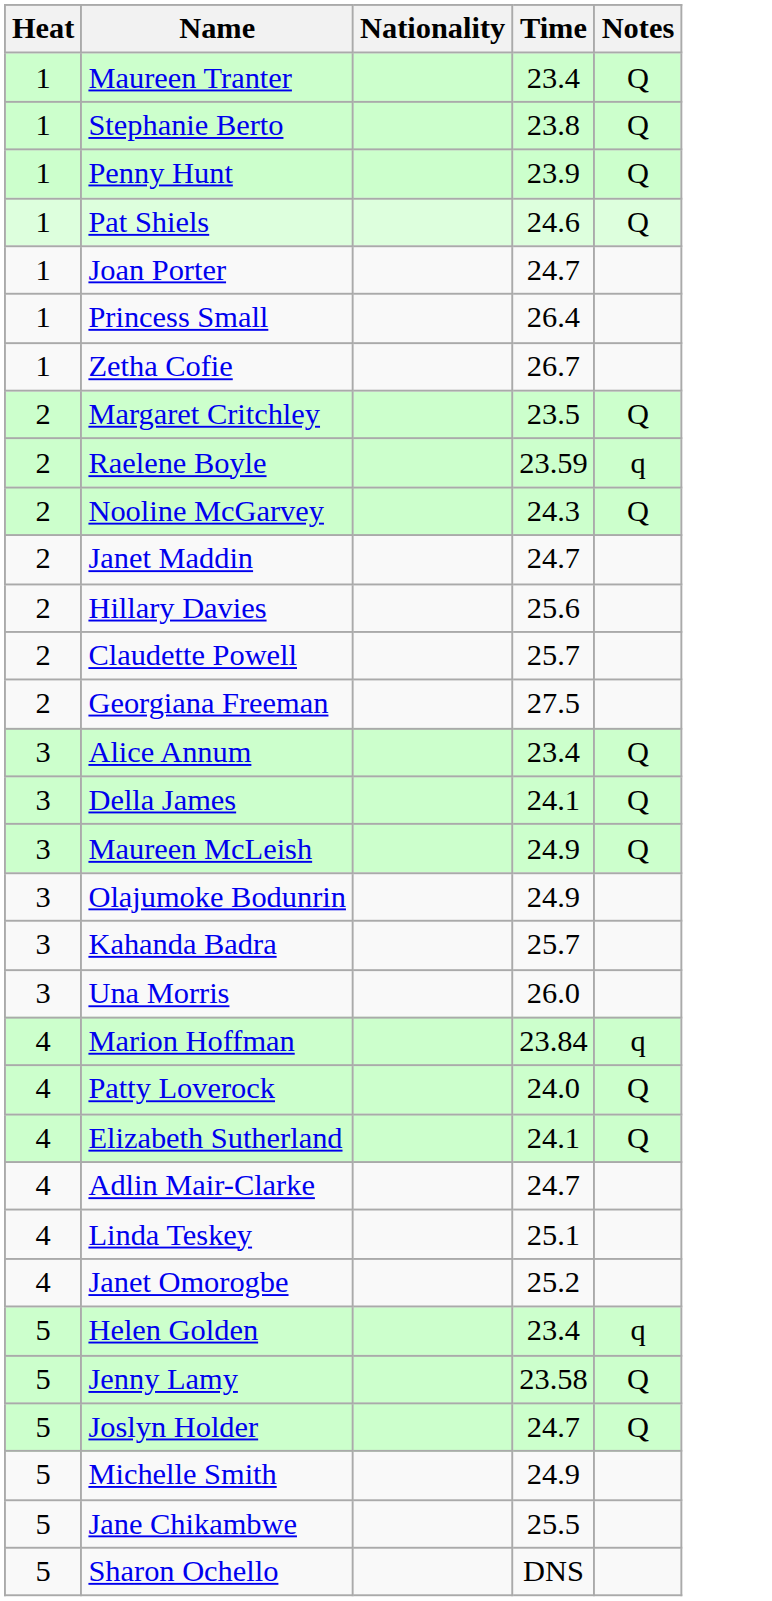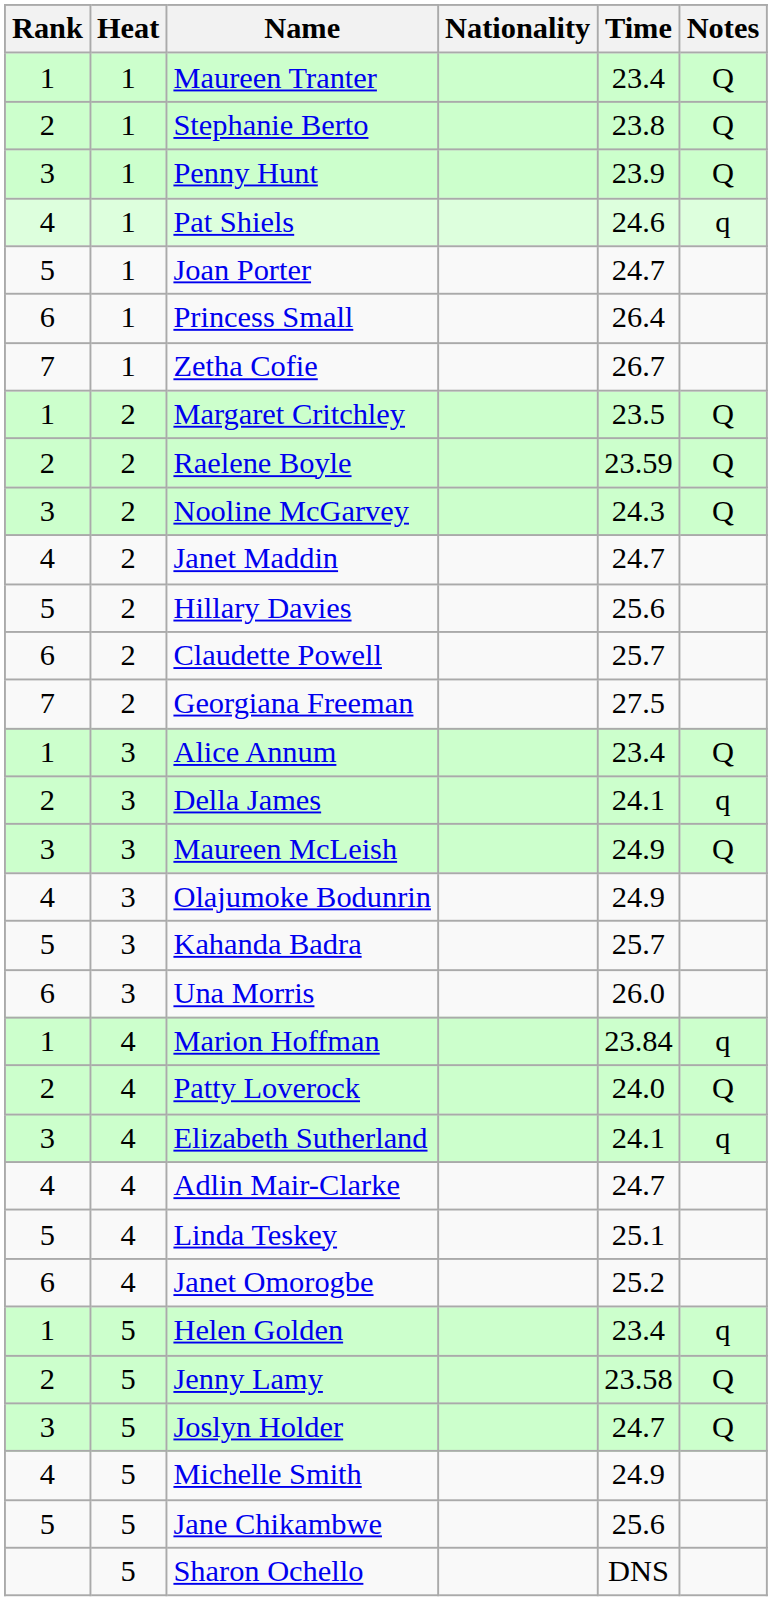+ column: Rank | 1 | 2 | 3 | 4 | 5 | 6 | 7 | 1 | 2 | 3 | 4 | 5 | 6 | 7 | 1 | 2 | 3 | 4 | 5 | 6 | 1 | 2 | 3 | 4 | 5 | 6 | 1 | 2 | 3 | 4 | 5
Pat Shiels | Notes: Q -> q
Raelene Boyle | Notes: q -> Q
Della James | Notes: Q -> q
Elizabeth Sutherland | Notes: Q -> q
Jane Chikambwe | Time: 25.5 -> 25.6
